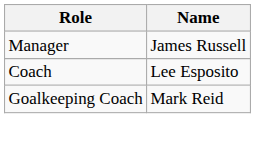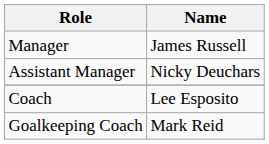+ row: Assistant Manager | Nicky Deuchars
